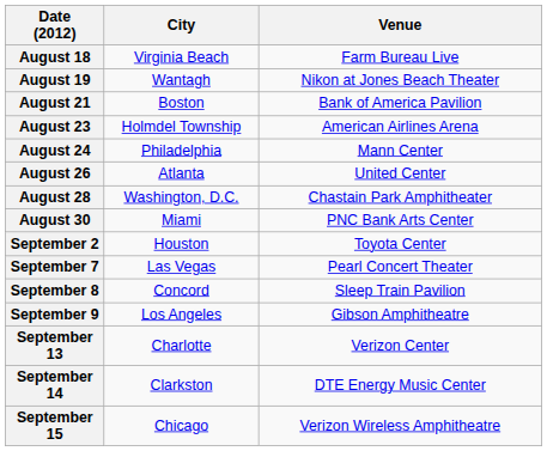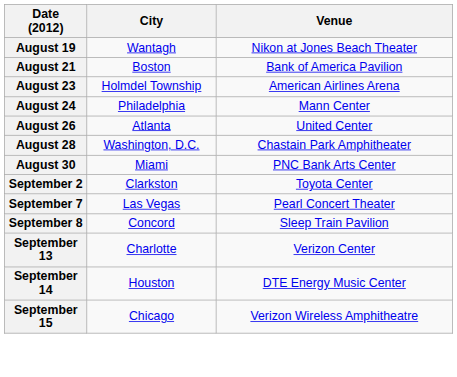- row: August 18 | Virginia Beach | Farm Bureau Live
September 2 | City: Houston -> Clarkston
- row: September 9 | Los Angeles | Gibson Amphitheatre
September 14 | City: Clarkston -> Houston
